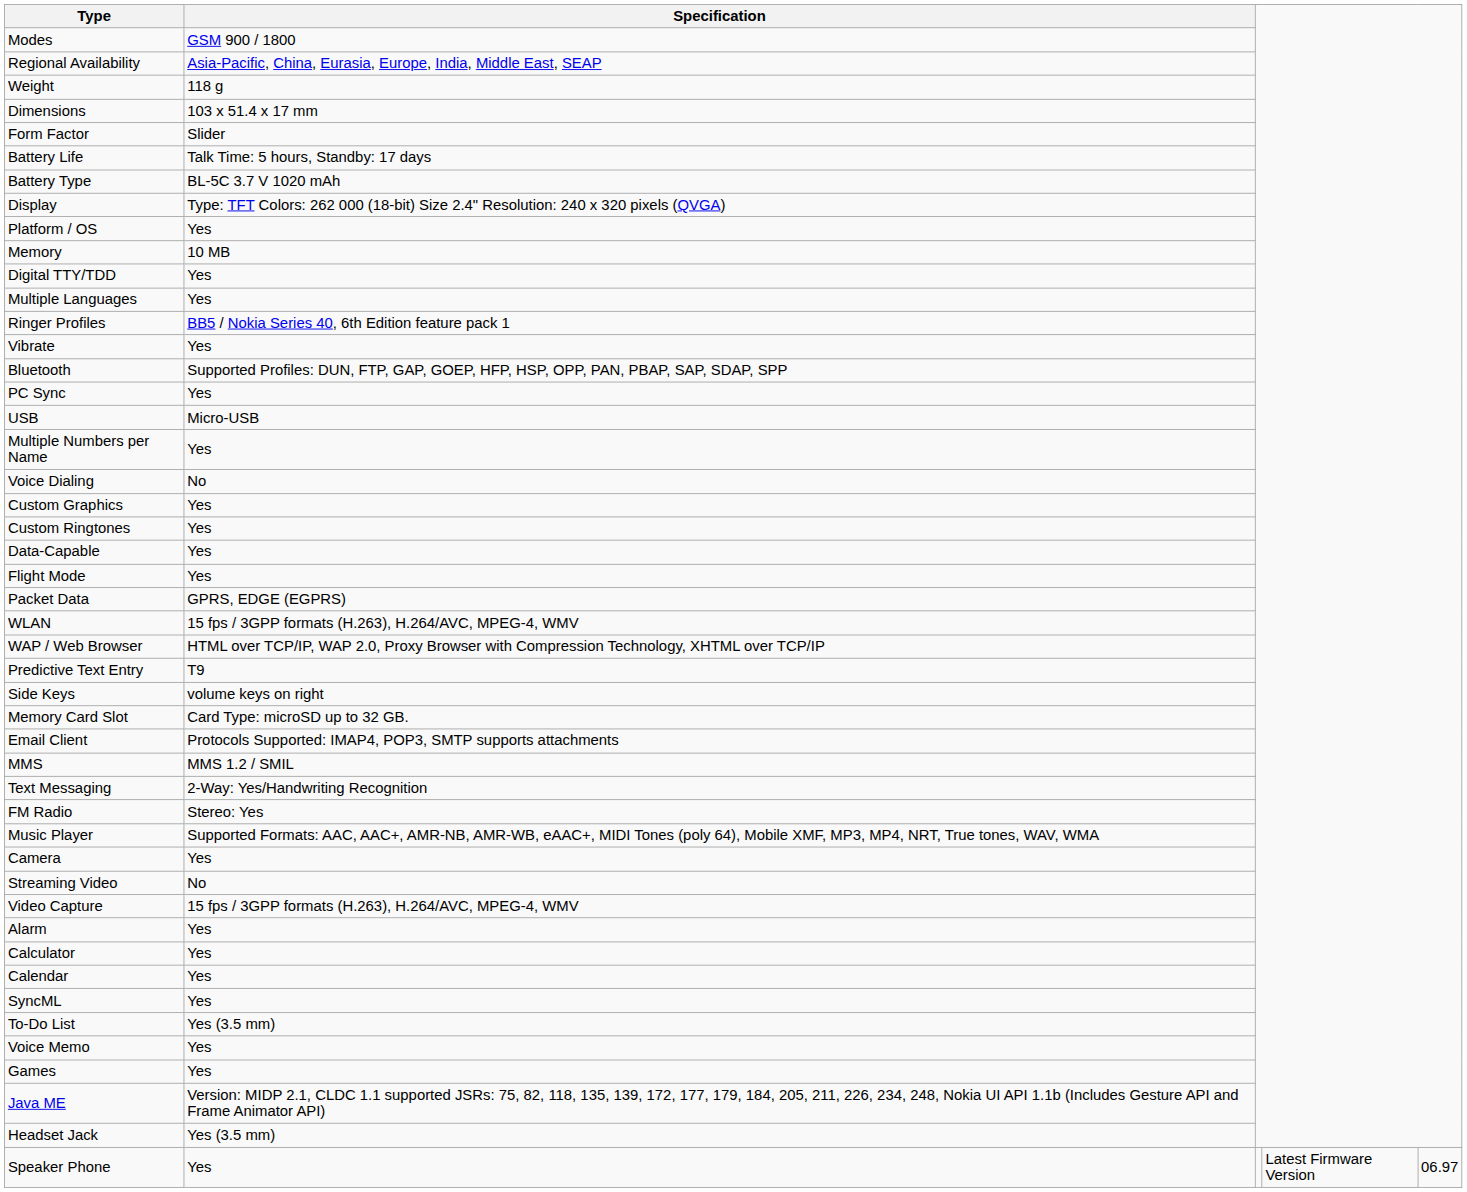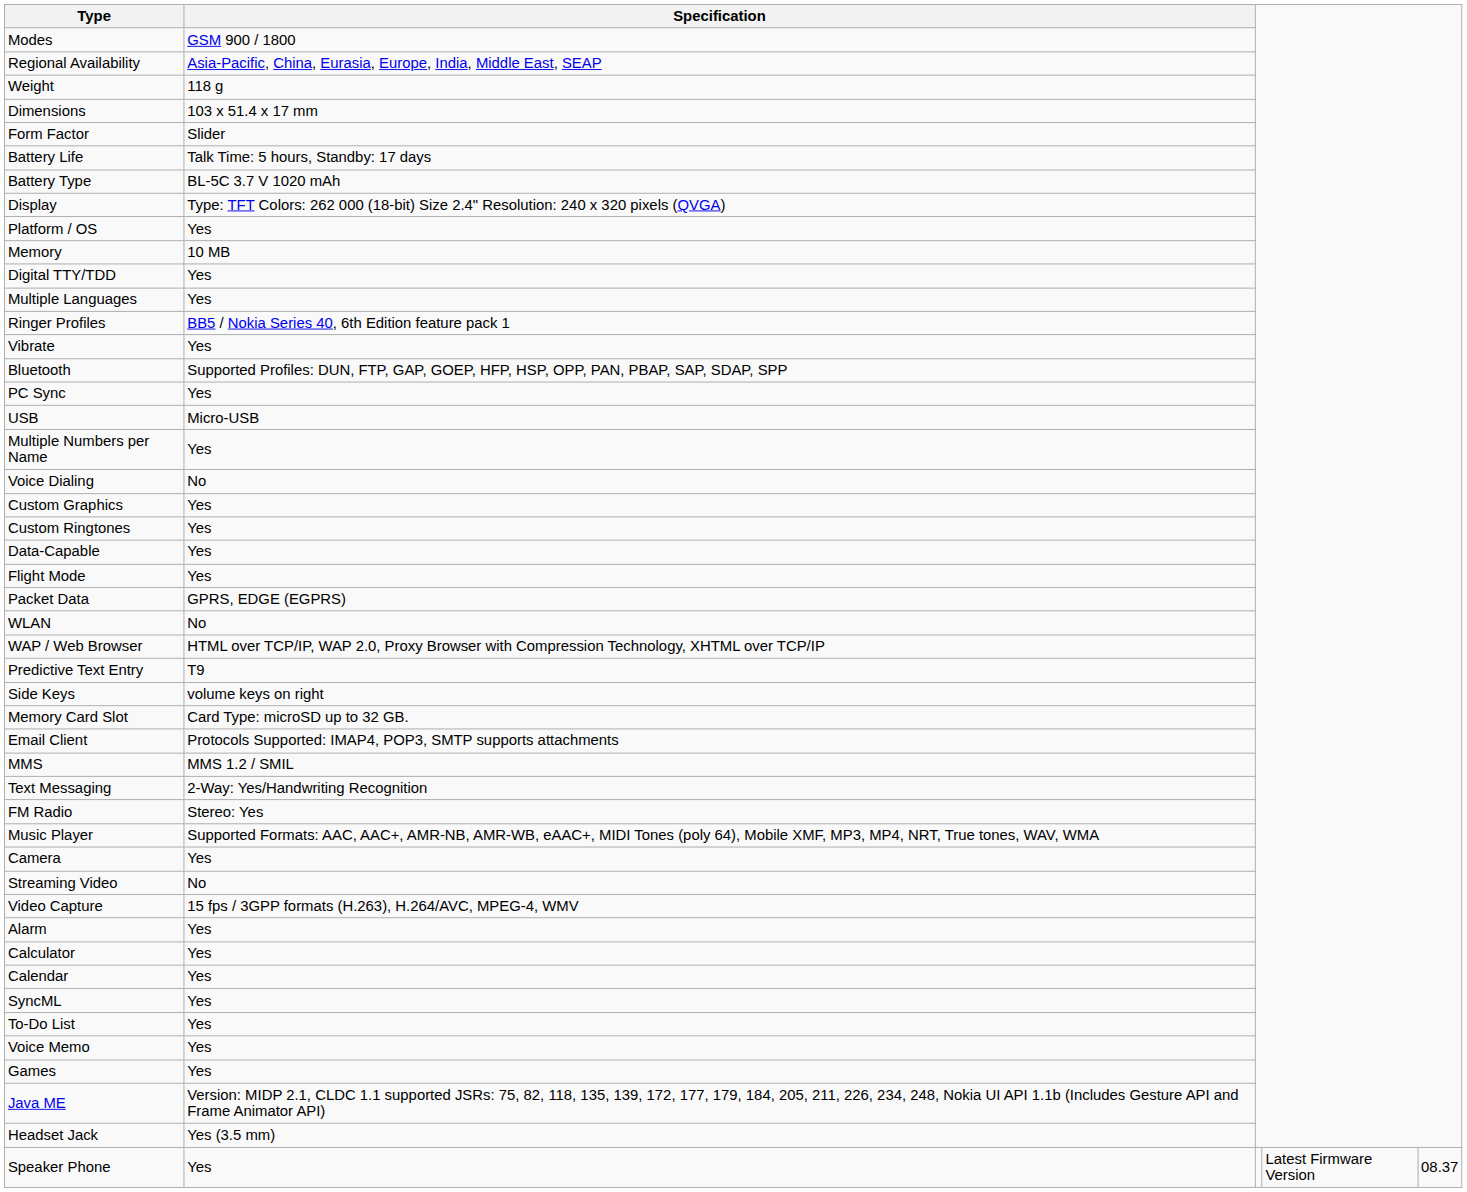WLAN | Specification: 15 fps / 3GPP formats (H.263), H.264/AVC, MPEG-4, WMV -> No
To-Do List | Specification: Yes (3.5 mm) -> Yes
Speaker Phone | column 5: 06.97 -> 08.37
